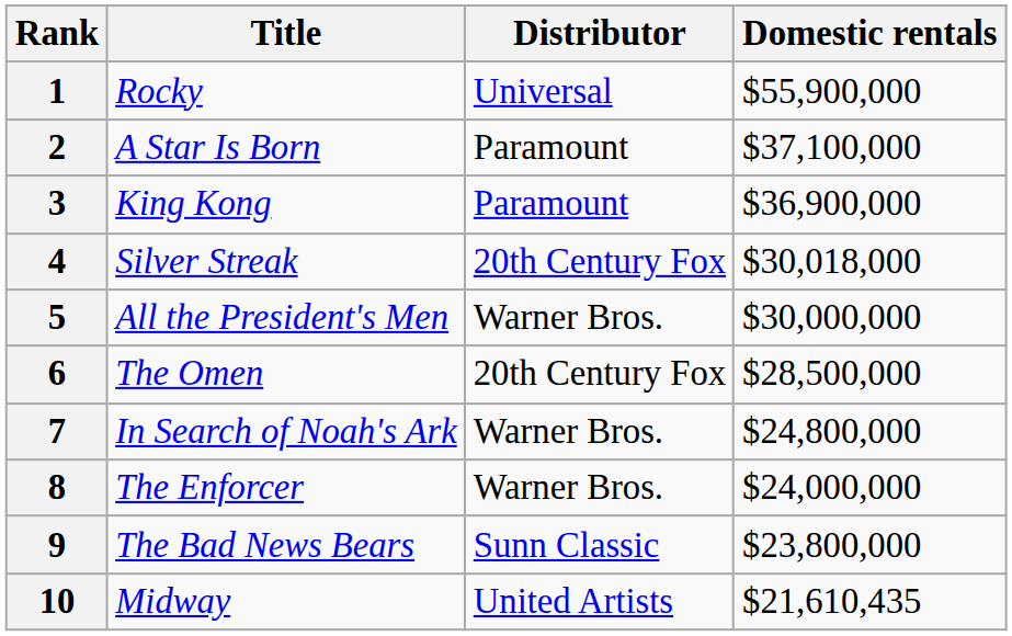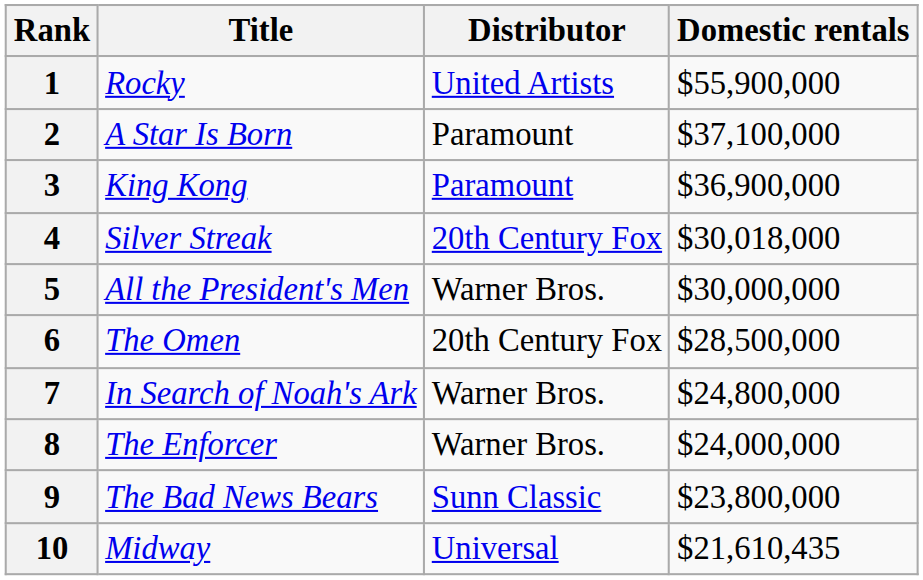1 | Distributor: Universal -> United Artists
10 | Distributor: United Artists -> Universal
